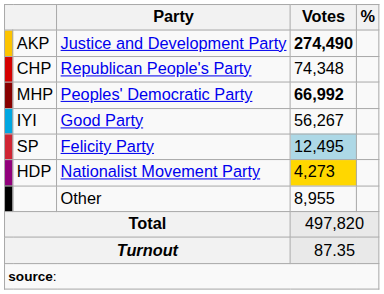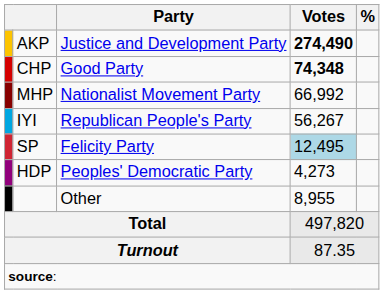CHP | Party: Republican People's Party -> Good Party
CHP | Votes: normal -> bold
MHP | Party: Peoples' Democratic Party -> Nationalist Movement Party
MHP | Votes: bold -> normal
IYI | Party: Good Party -> Republican People's Party
HDP | Party: Nationalist Movement Party -> Peoples' Democratic Party
HDP | Votes: gold background -> no background
